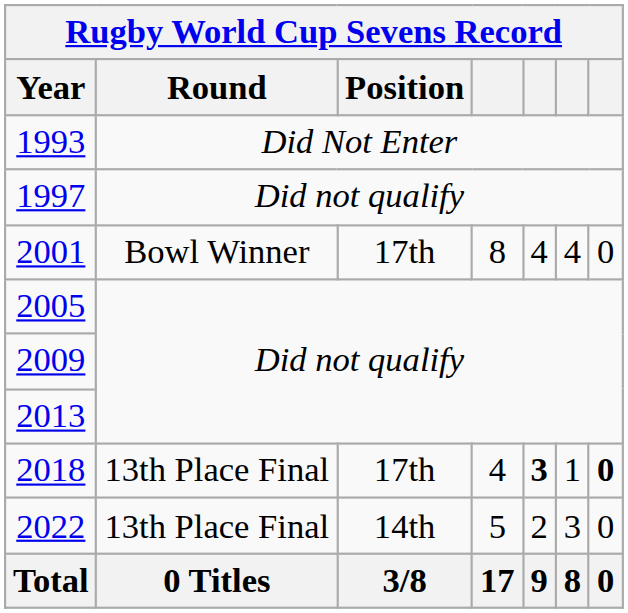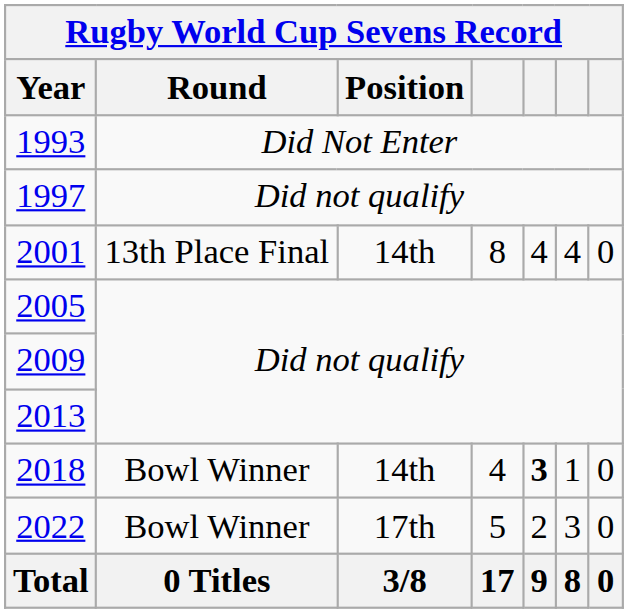2001 | Round: Bowl Winner -> 13th Place Final
2001 | Position: 17th -> 14th
2018 | Round: 13th Place Final -> Bowl Winner
2018 | Position: 17th -> 14th
2018 | column 7: bold -> normal
2022 | Round: 13th Place Final -> Bowl Winner
2022 | Position: 14th -> 17th
